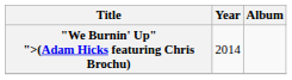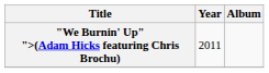"We Burnin' Up" ">(Adam Hicks featuring Chris Brochu) | Year: 2014 -> 2011
